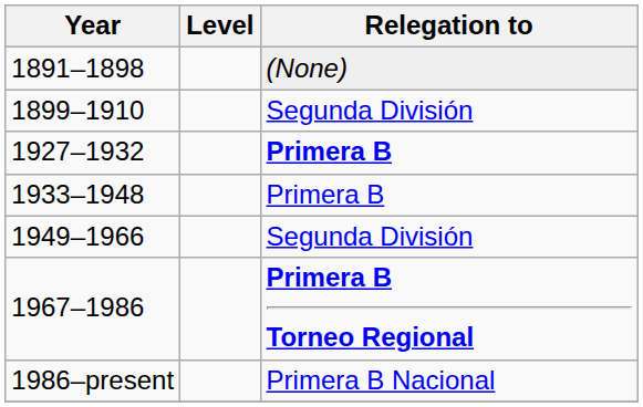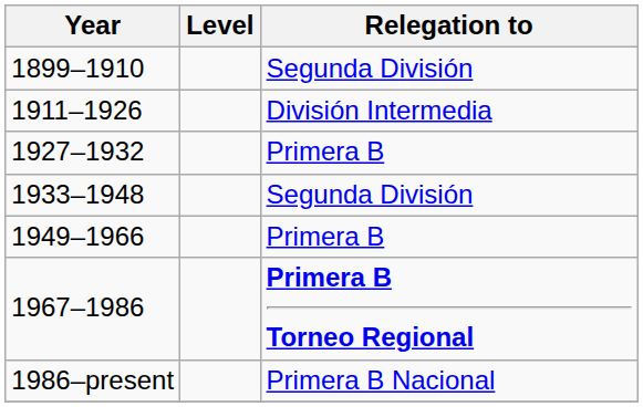- row: 1891–1898 | (None)
+ row: 1911–1926 | División Intermedia
1927–1932 | Relegation to: bold -> normal
1933–1948 | Relegation to: Primera B -> Segunda División
1949–1966 | Relegation to: Segunda División -> Primera B
